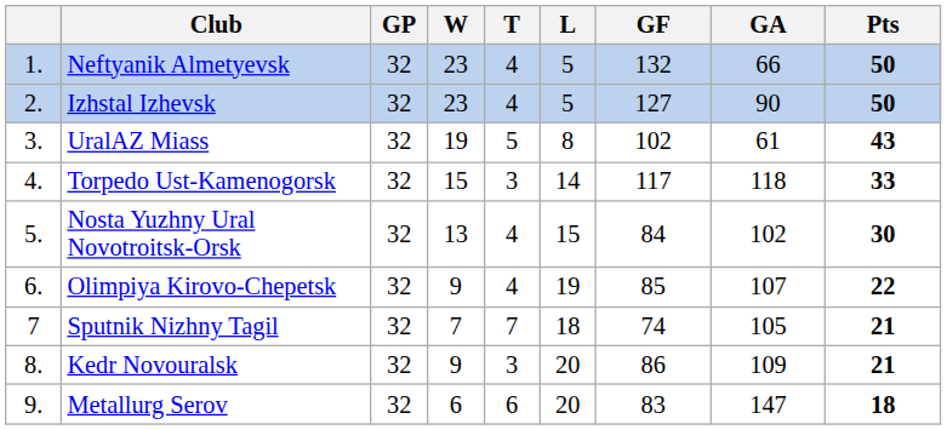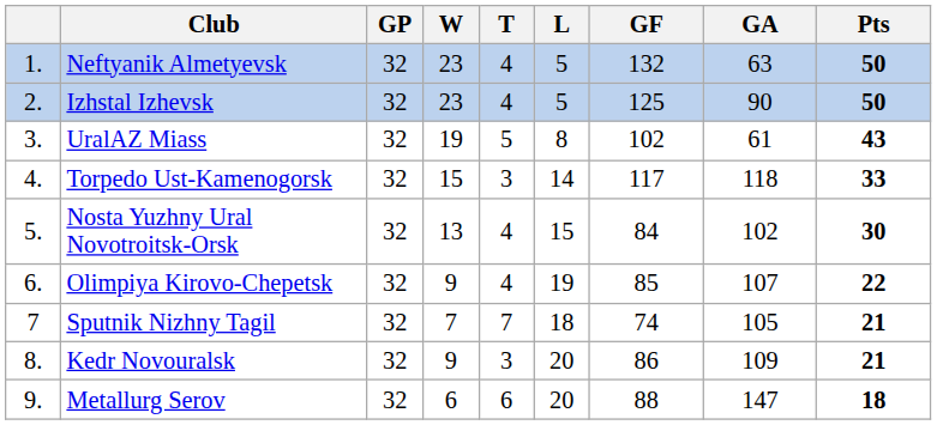Neftyanik Almetyevsk | GA: 66 -> 63
Izhstal Izhevsk | GF: 127 -> 125
Metallurg Serov | GF: 83 -> 88
